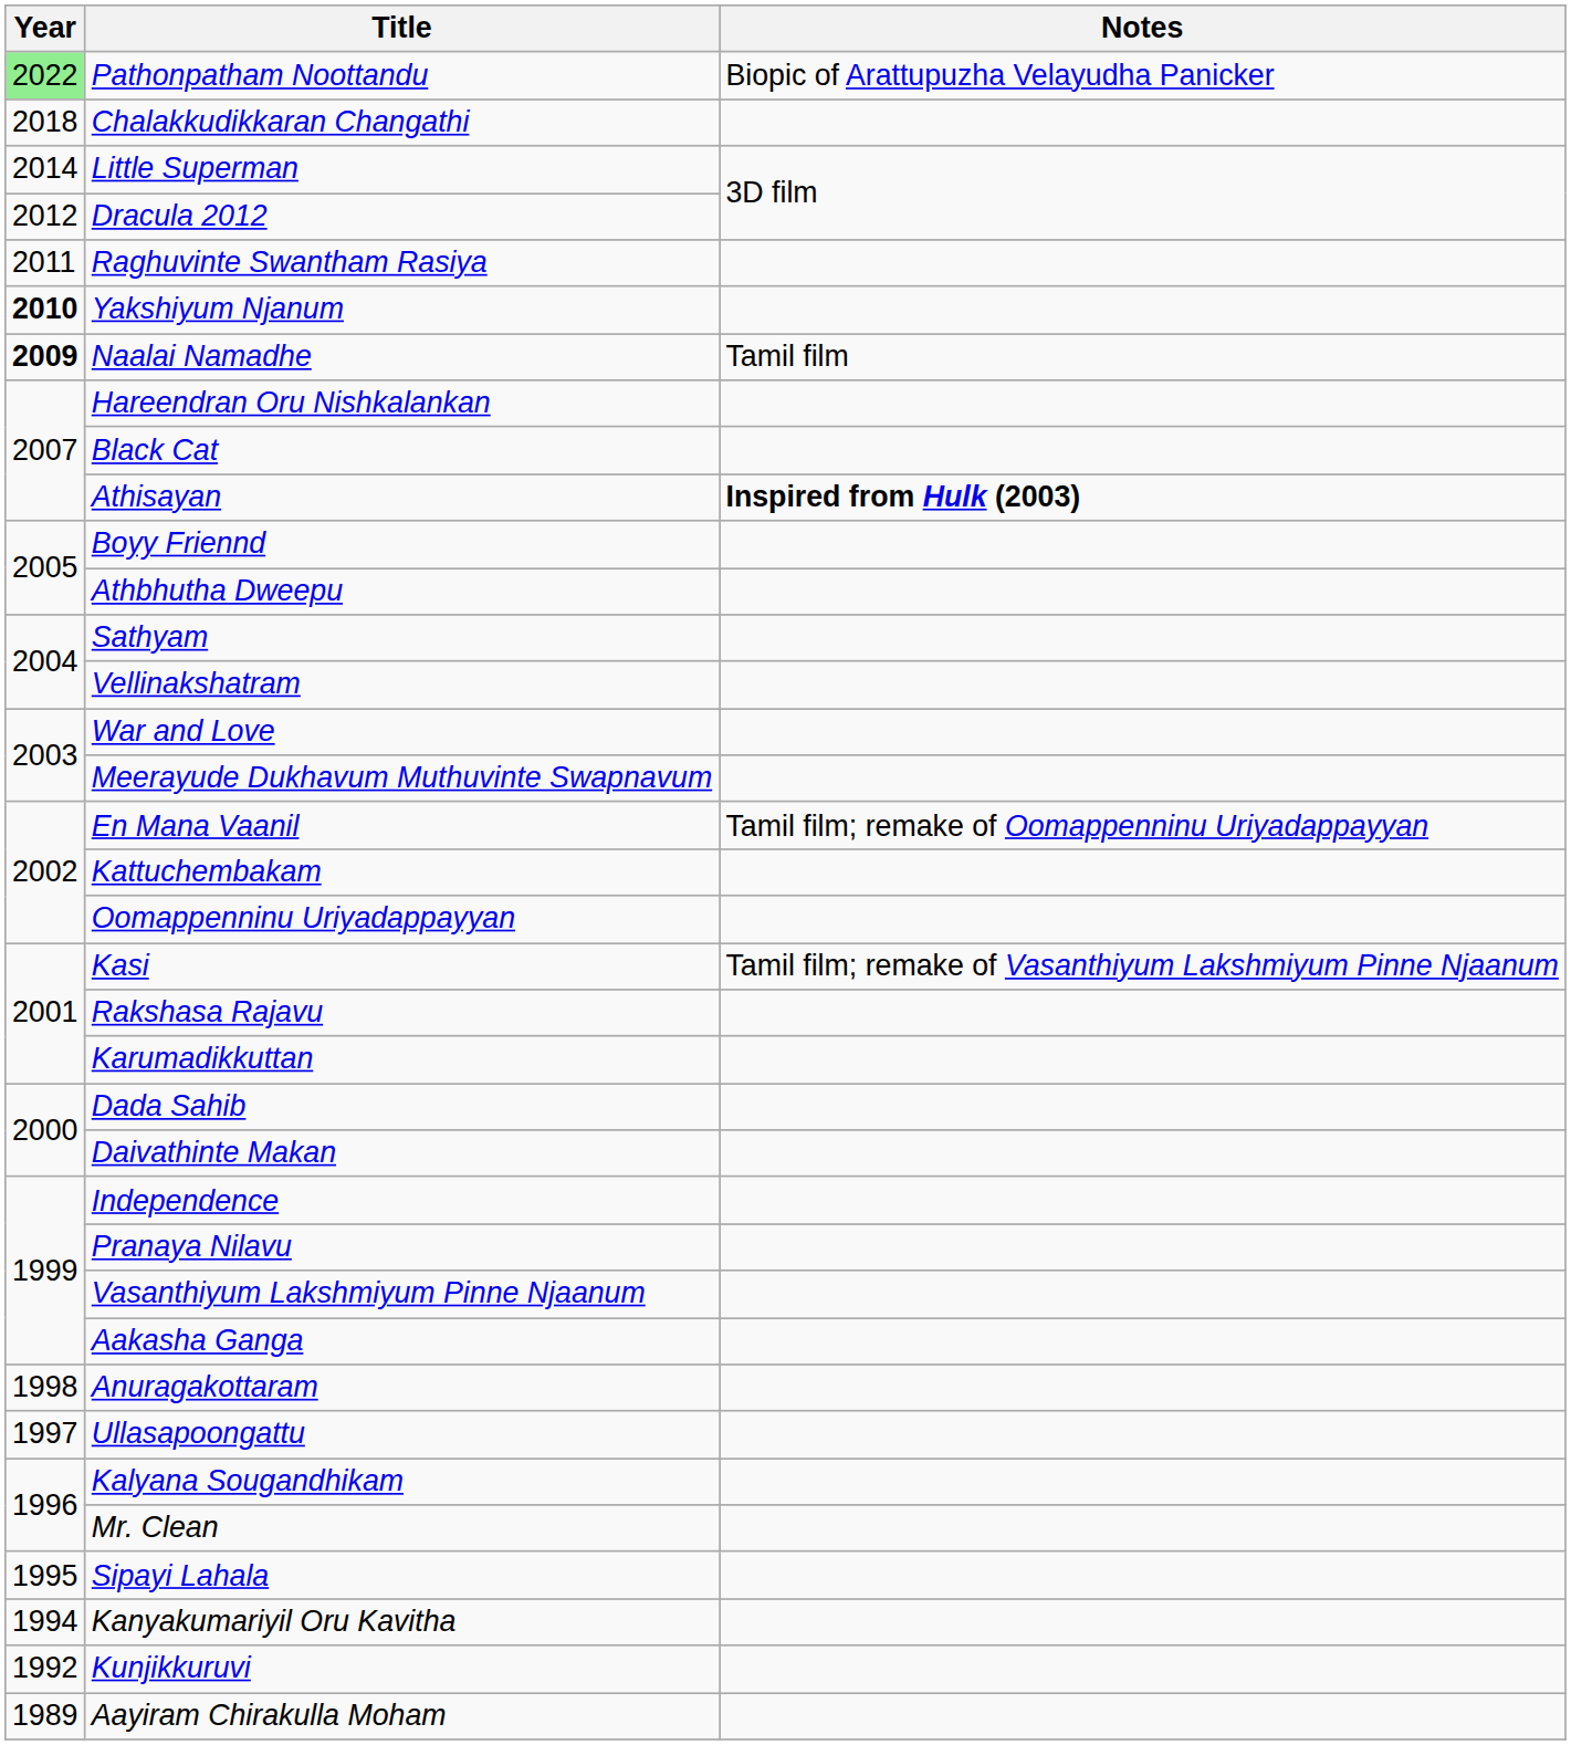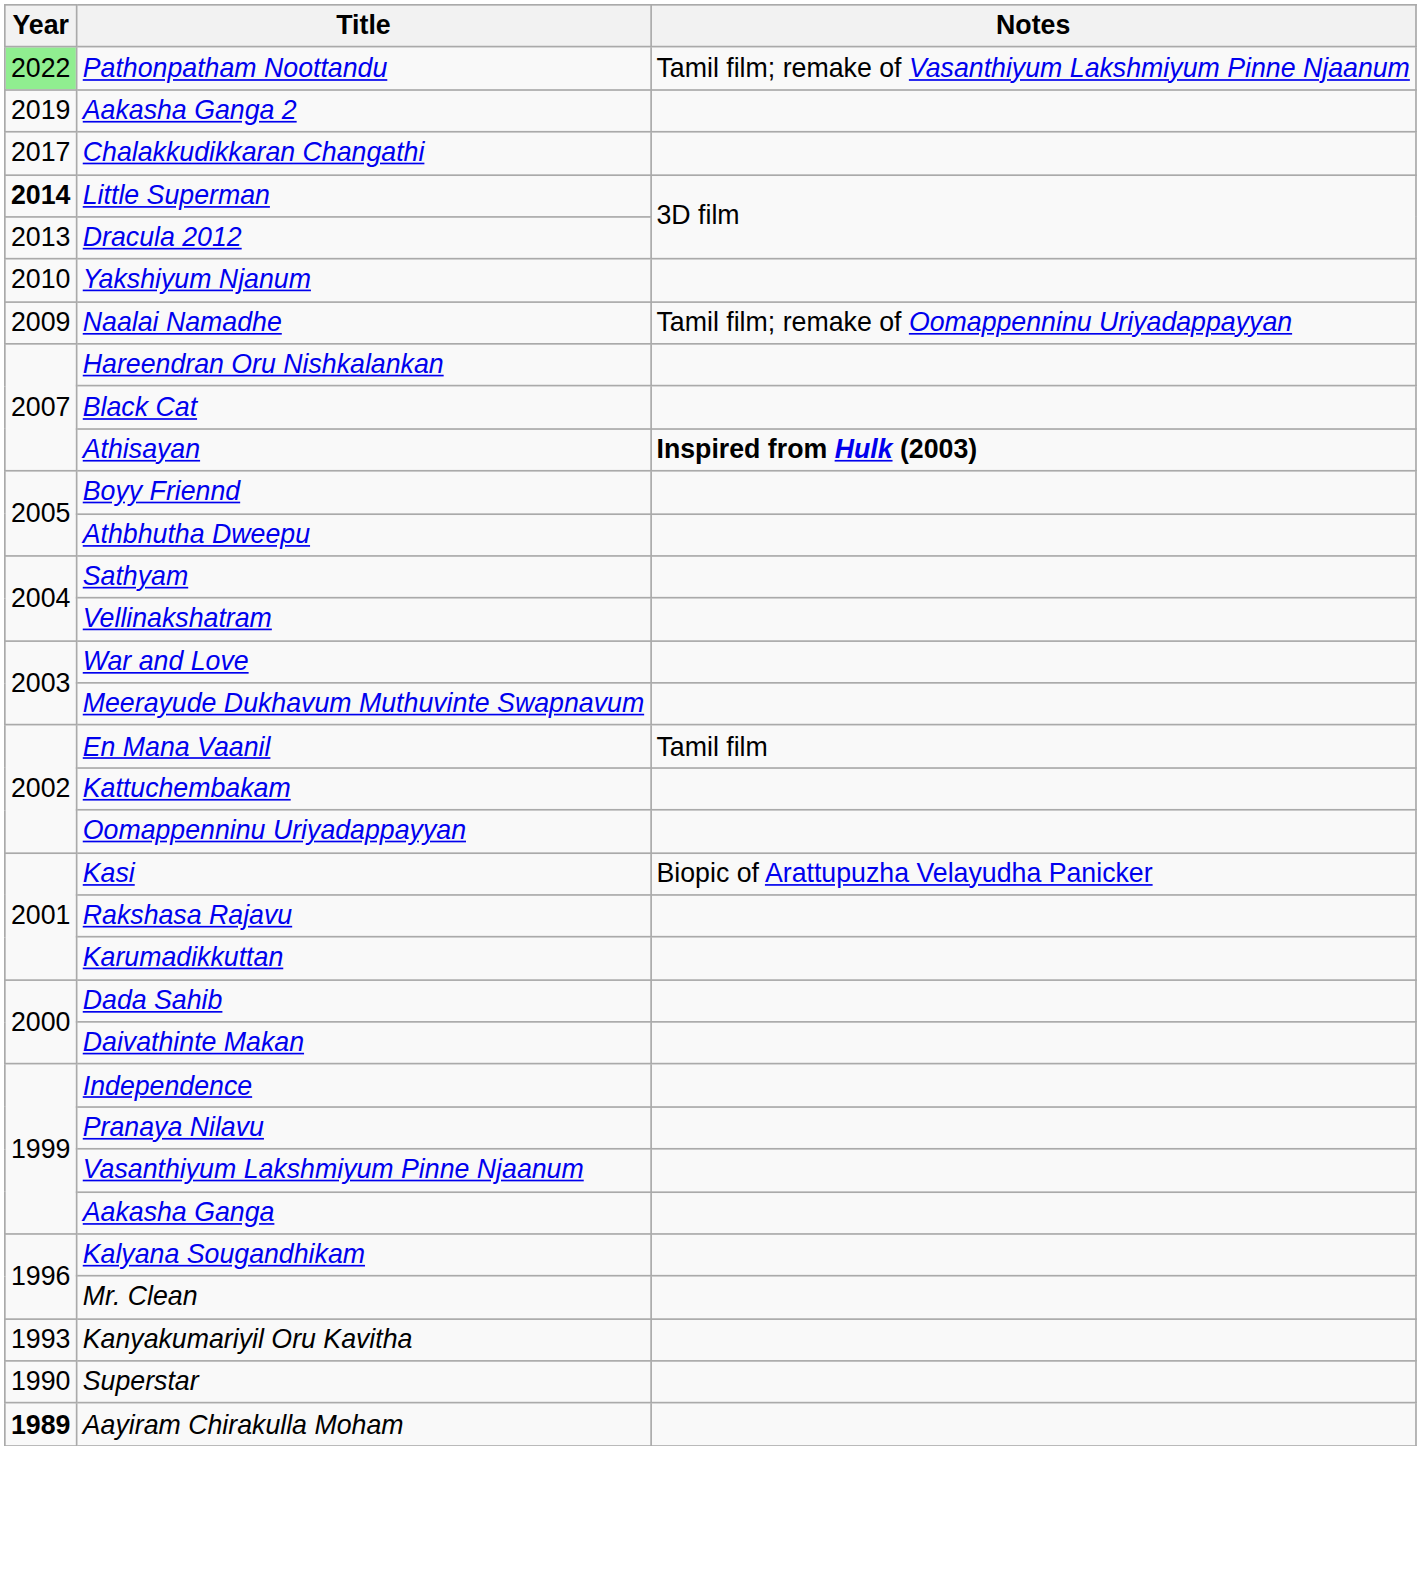Pathonpatham Noottandu | Notes: Biopic of Arattupuzha Velayudha Panicker -> Tamil film; remake of Vasanthiyum Lakshmiyum Pinne Njaanum
+ row: 2019 | Aakasha Ganga 2
Chalakkudikkaran Changathi | Year: 2018 -> 2017
Little Superman | Year: normal -> bold
Dracula 2012 | Year: 2012 -> 2013
- row: 2011 | Raghuvinte Swantham Rasiya
Yakshiyum Njanum | Year: bold -> normal
Naalai Namadhe | Year: bold -> normal
Naalai Namadhe | Notes: Tamil film -> Tamil film; remake of Oomappenninu Uriyadappayyan
En Mana Vaanil | Notes: Tamil film; remake of Oomappenninu Uriyadappayyan -> Tamil film
Kasi | Notes: Tamil film; remake of Vasanthiyum Lakshmiyum Pinne Njaanum -> Biopic of Arattupuzha Velayudha Panicker
- row: 1998 | Anuragakottaram
- row: 1997 | Ullasapoongattu
- row: 1995 | Sipayi Lahala
Kanyakumariyil Oru Kavitha | Year: 1994 -> 1993
- row: 1992 | Kunjikkuruvi
+ row: 1990 | Superstar
Aayiram Chirakulla Moham | Year: normal -> bold
